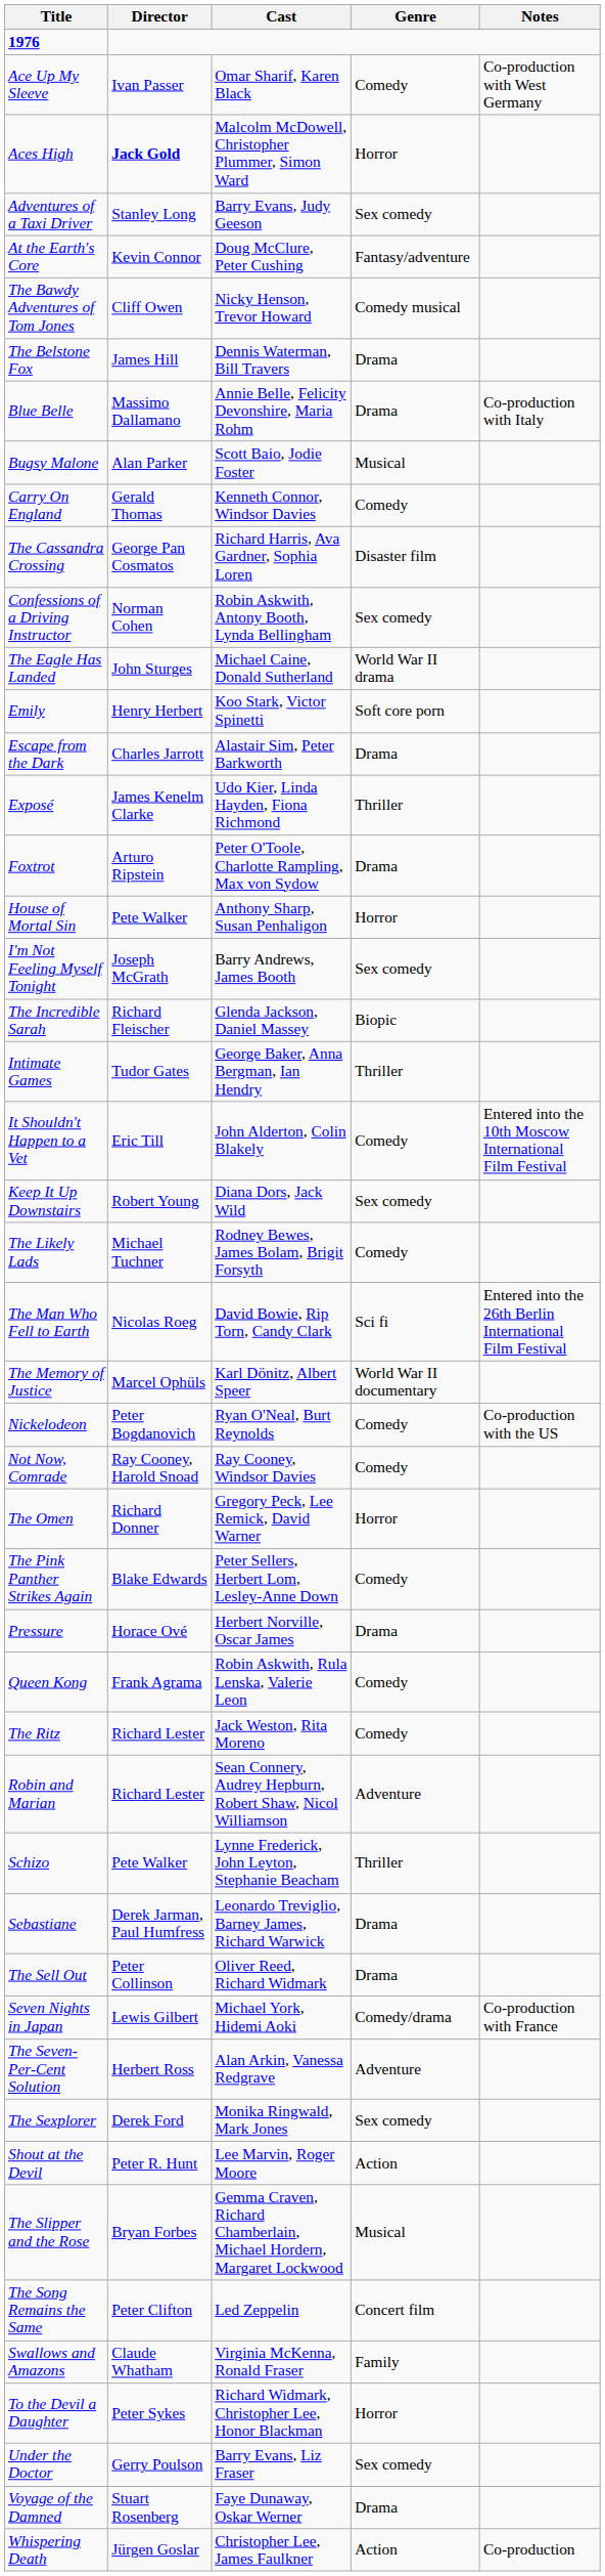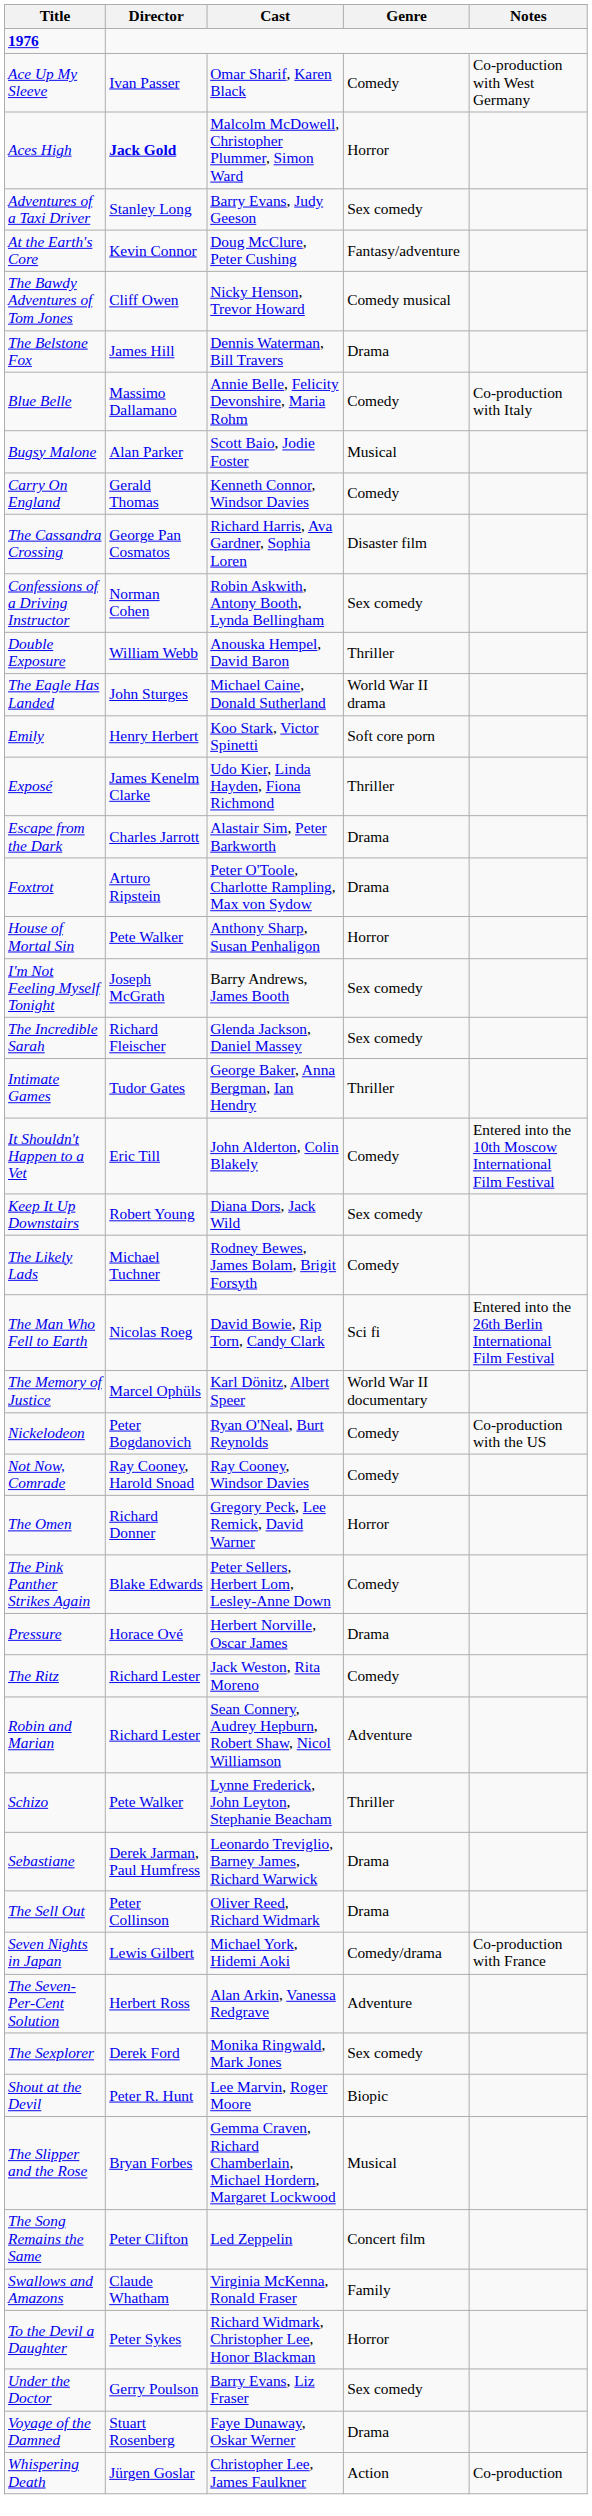Blue Belle | Genre: Drama -> Comedy
+ row: Double Exposure | William Webb | Anouska Hempel, David Baron | Thriller
rows swapped: Escape from the Dark <-> Exposé
The Incredible Sarah | Genre: Biopic -> Sex comedy
- row: Queen Kong | Frank Agrama | Robin Askwith, Rula Lenska, Valerie Leon | Comedy
Shout at the Devil | Genre: Action -> Biopic
